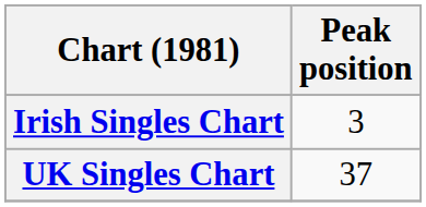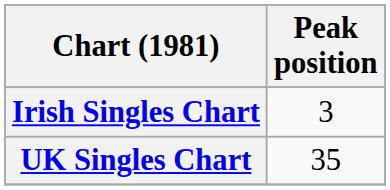UK Singles Chart | Peak position: 37 -> 35
